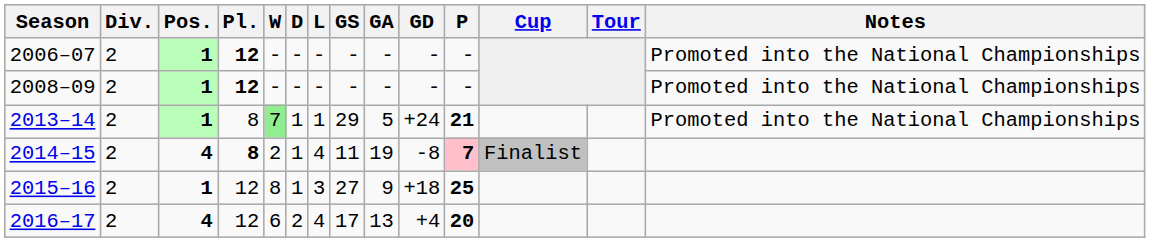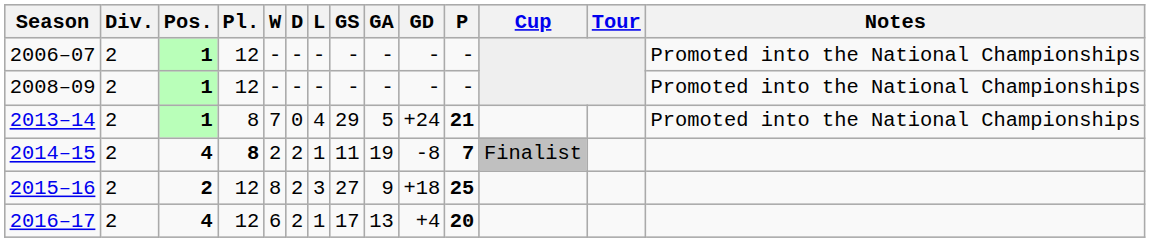2006–07 | Pl.: bold -> normal
2008–09 | Pl.: bold -> normal
2013–14 | W: lightgreen background -> no background
2013–14 | D: 1 -> 0
2013–14 | L: 1 -> 4
2014–15 | D: 1 -> 2
2014–15 | L: 4 -> 1
2014–15 | P: pink background -> no background
2015–16 | Pos.: 1 -> 2
2015–16 | D: 1 -> 2
2016–17 | L: 4 -> 1
